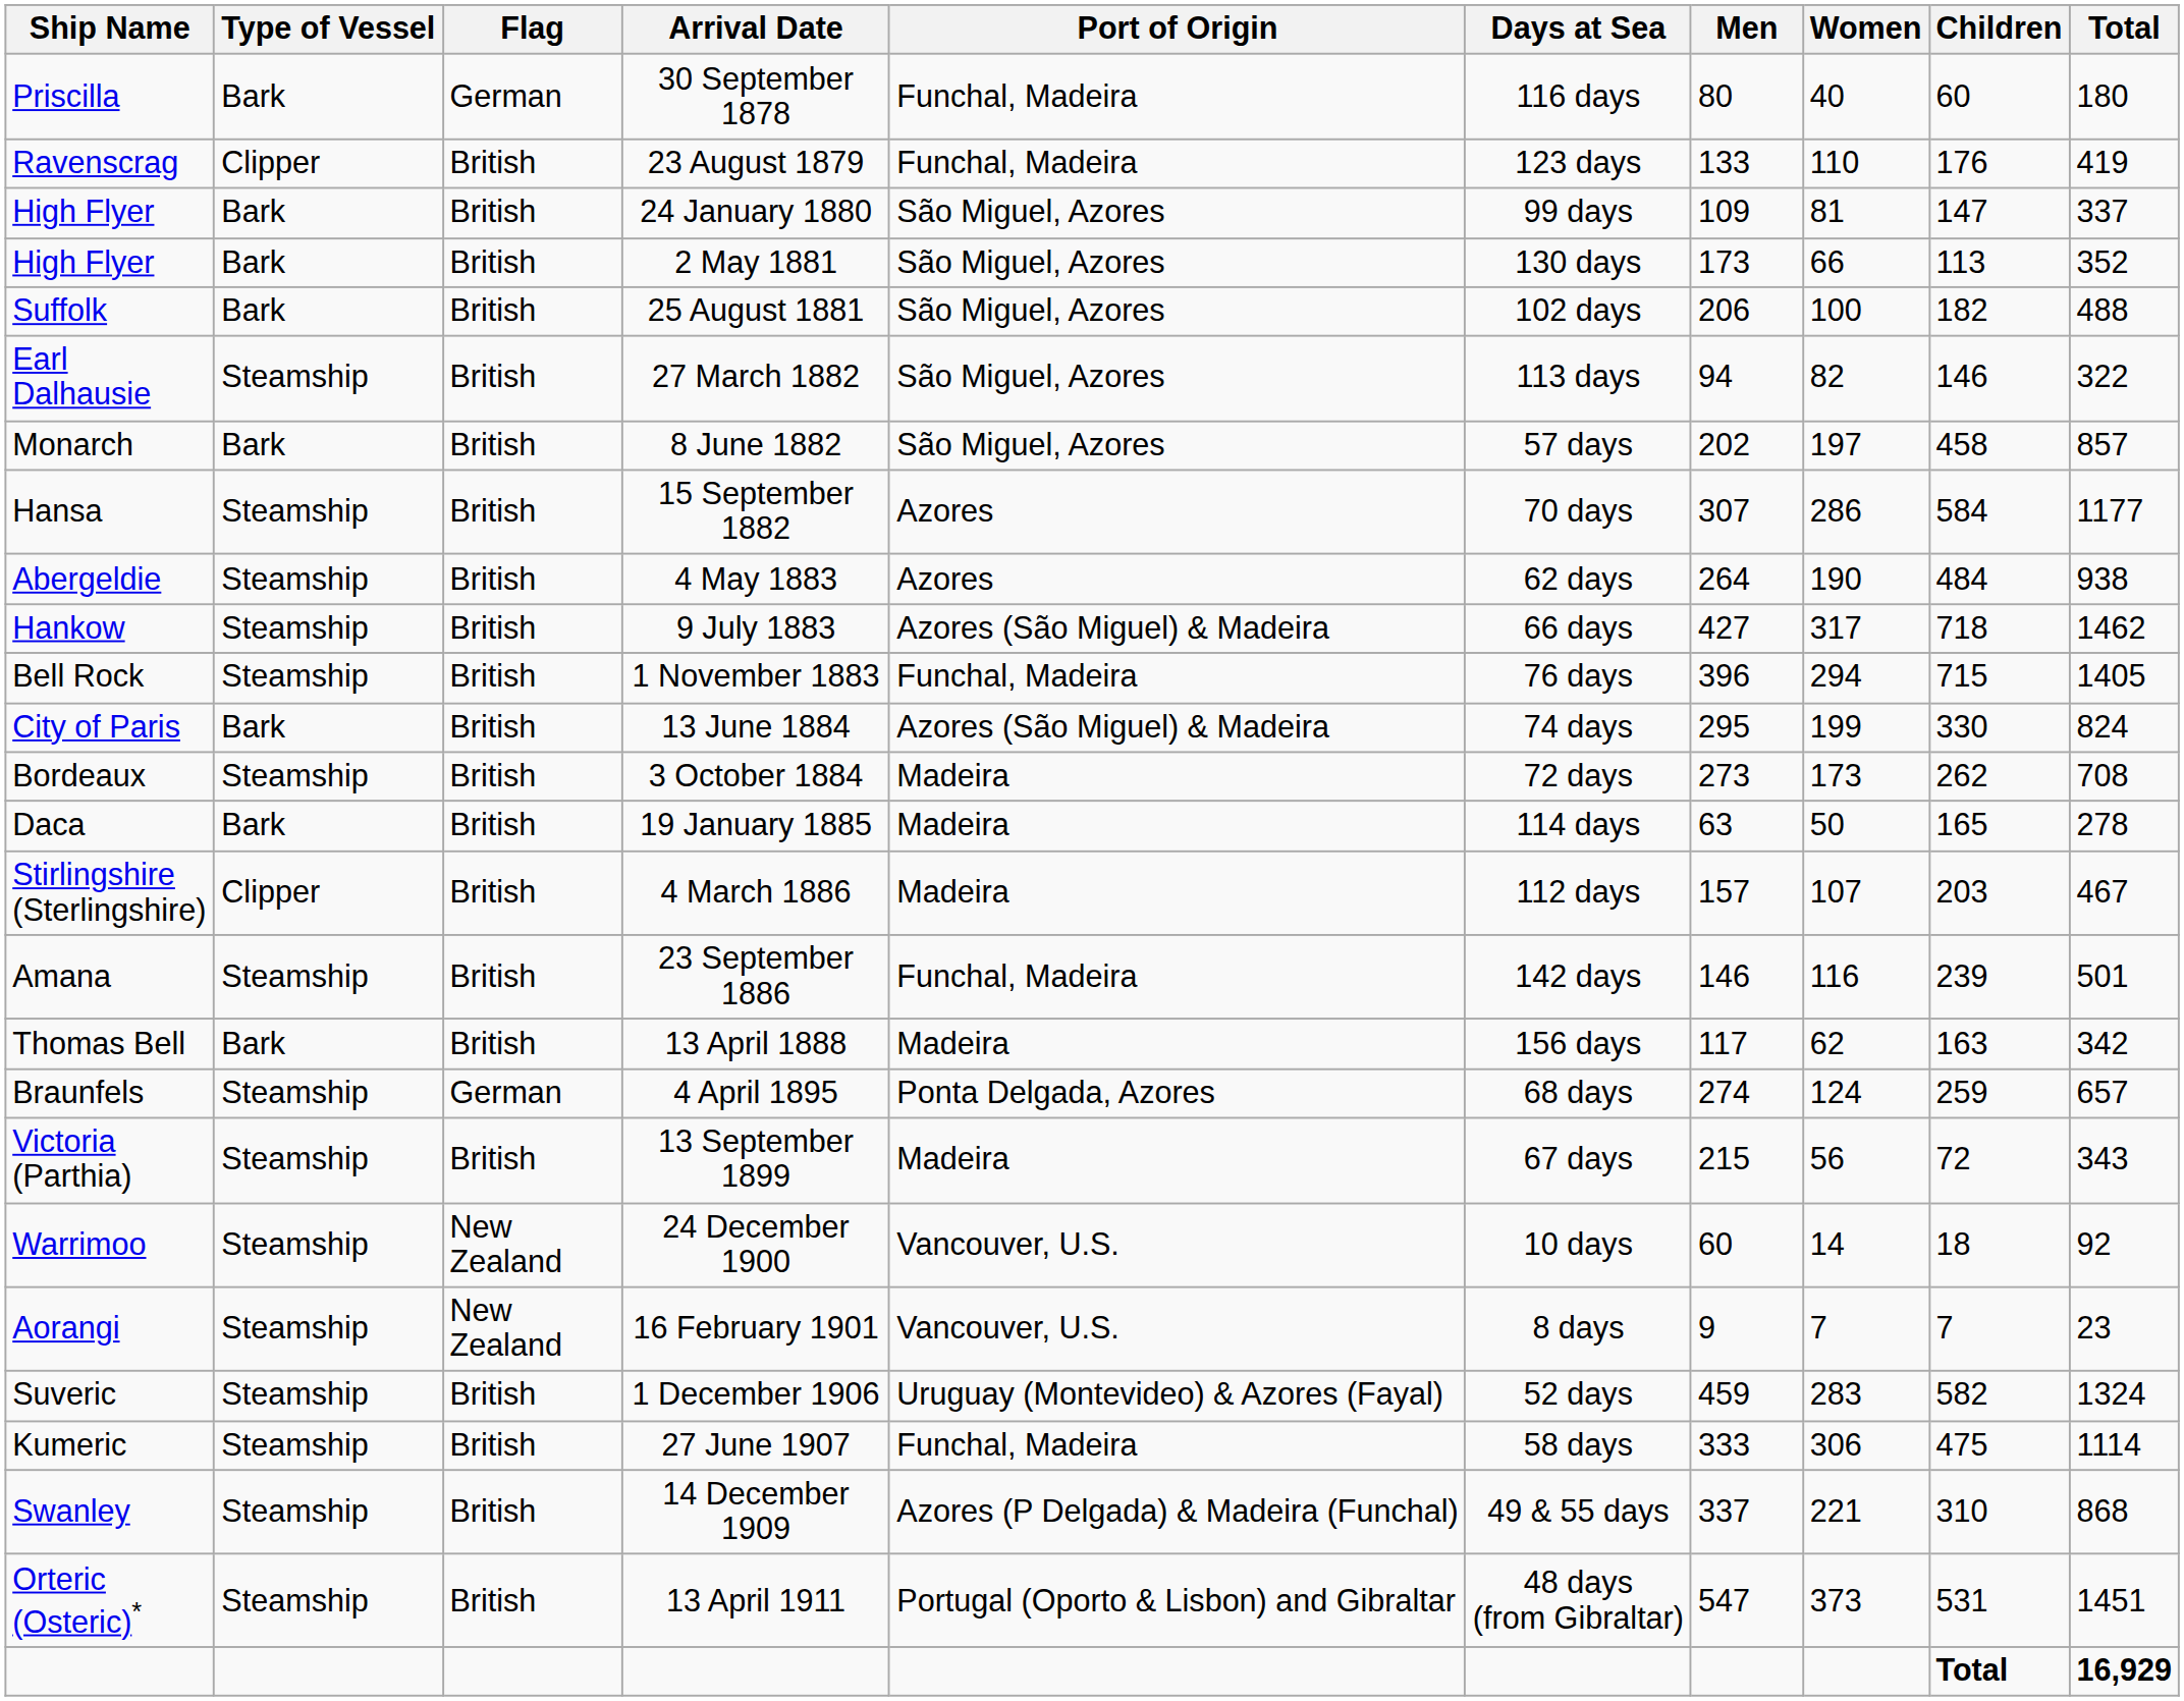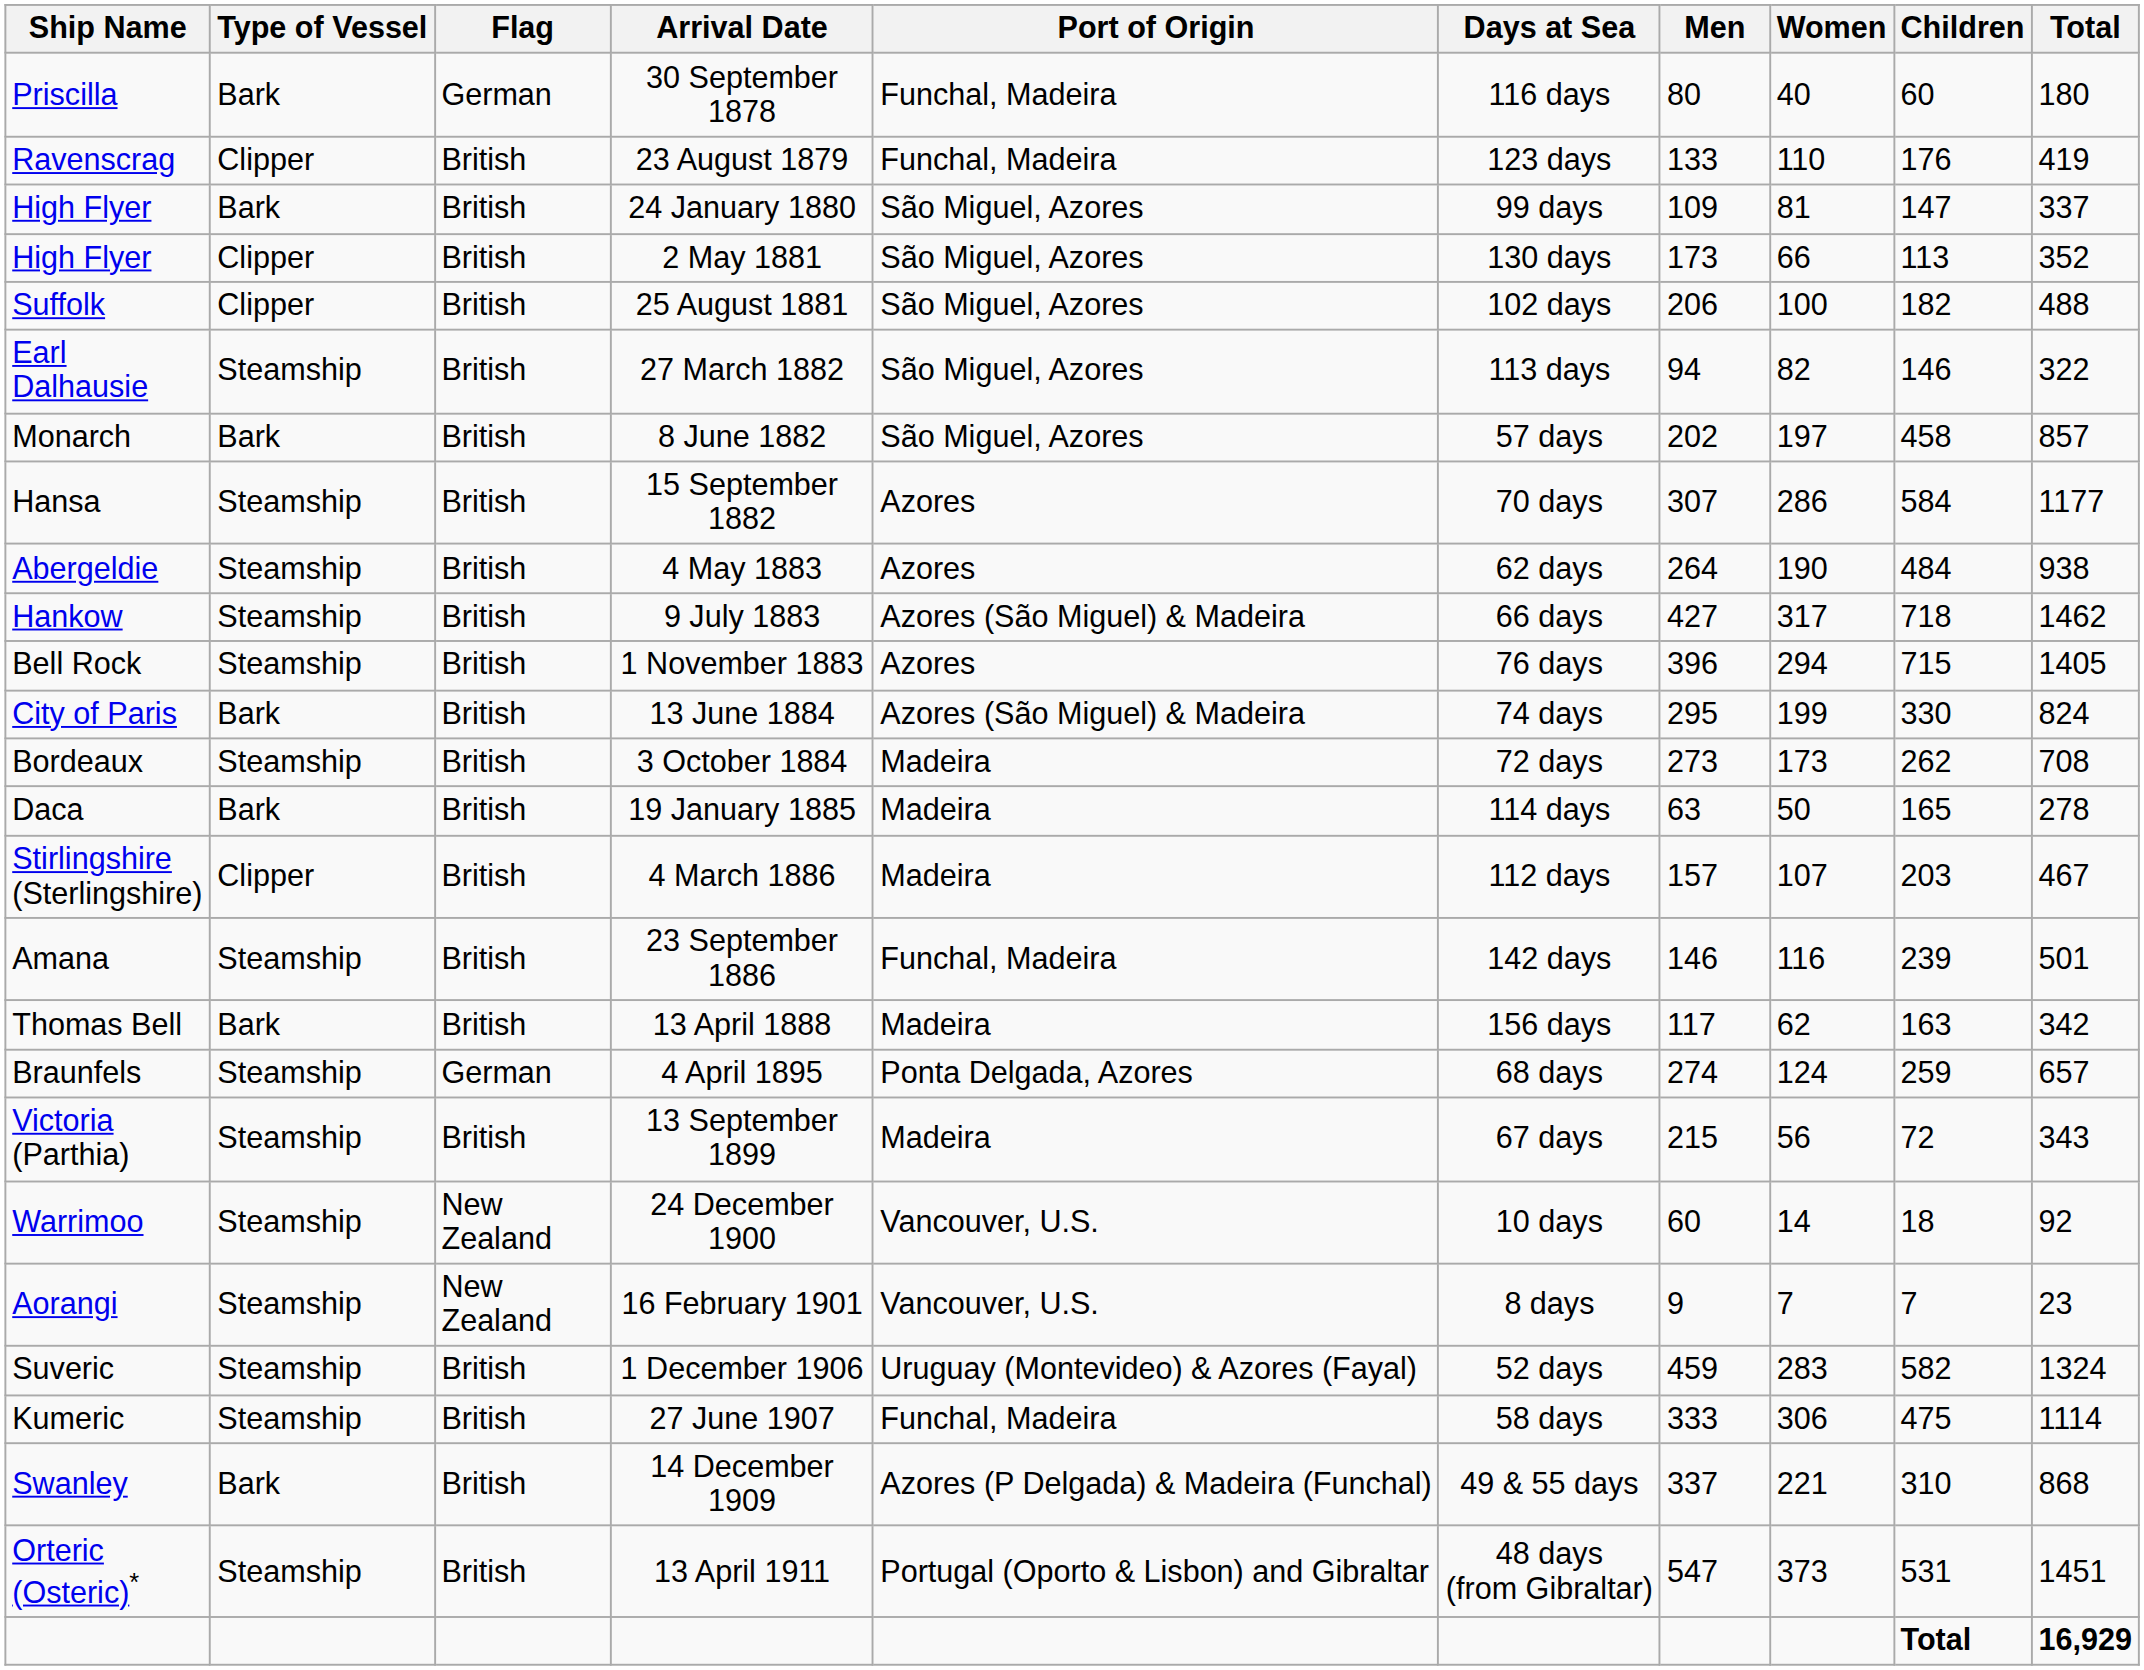2 May 1881 | Type of Vessel: Bark -> Clipper
25 August 1881 | Type of Vessel: Bark -> Clipper
1 November 1883 | Port of Origin: Funchal, Madeira -> Azores
14 December 1909 | Type of Vessel: Steamship -> Bark
